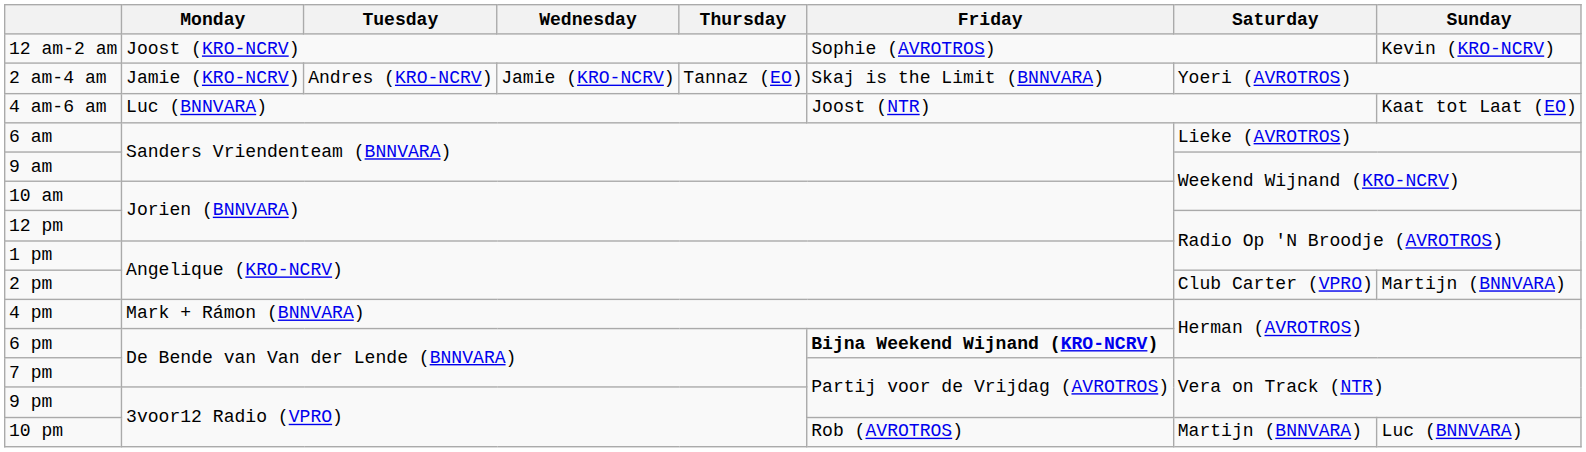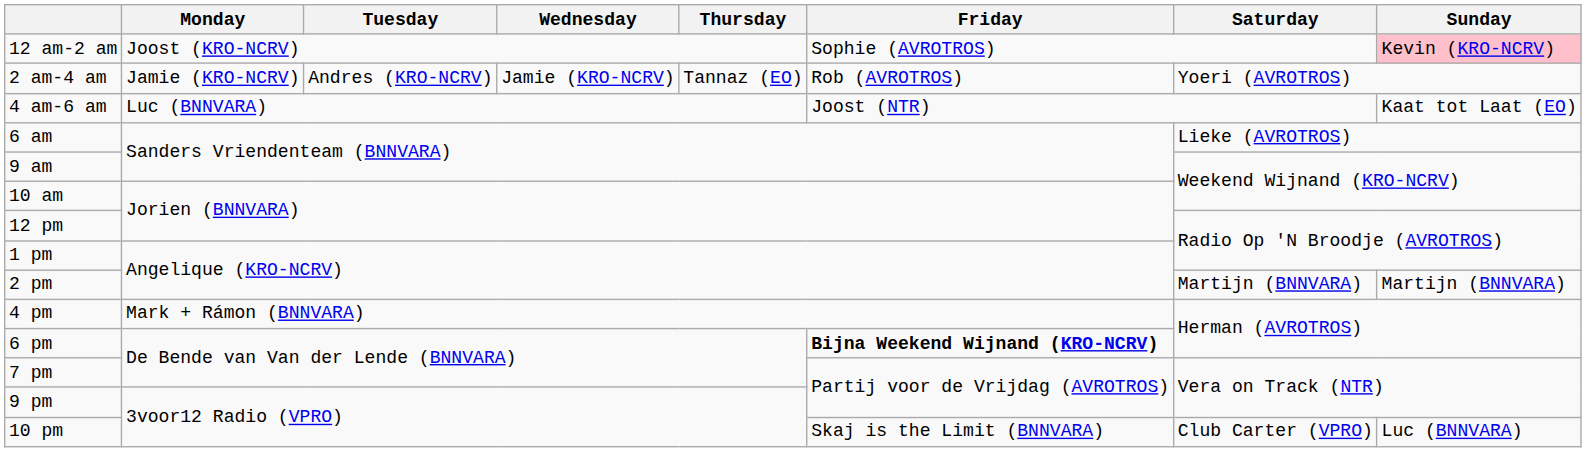12 am-2 am | Sunday: no background -> pink background
2 am-4 am | Friday: Skaj is the Limit (BNNVARA) -> Rob (AVROTROS)
2 pm | Saturday: Club Carter (VPRO) -> Martijn (BNNVARA)
10 pm | Friday: Rob (AVROTROS) -> Skaj is the Limit (BNNVARA)
10 pm | Saturday: Martijn (BNNVARA) -> Club Carter (VPRO)
